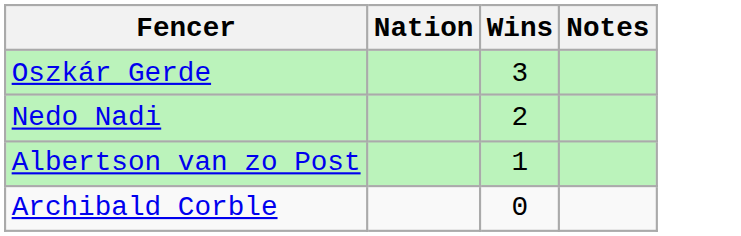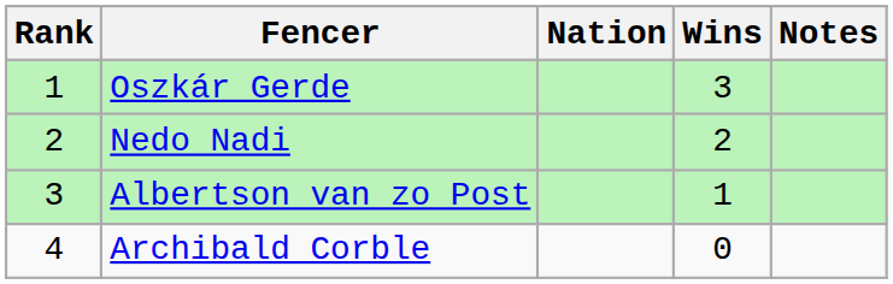+ column: Rank | 1 | 2 | 3 | 4
